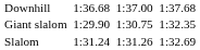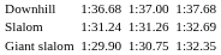rows swapped: Giant slalom <-> Slalom
